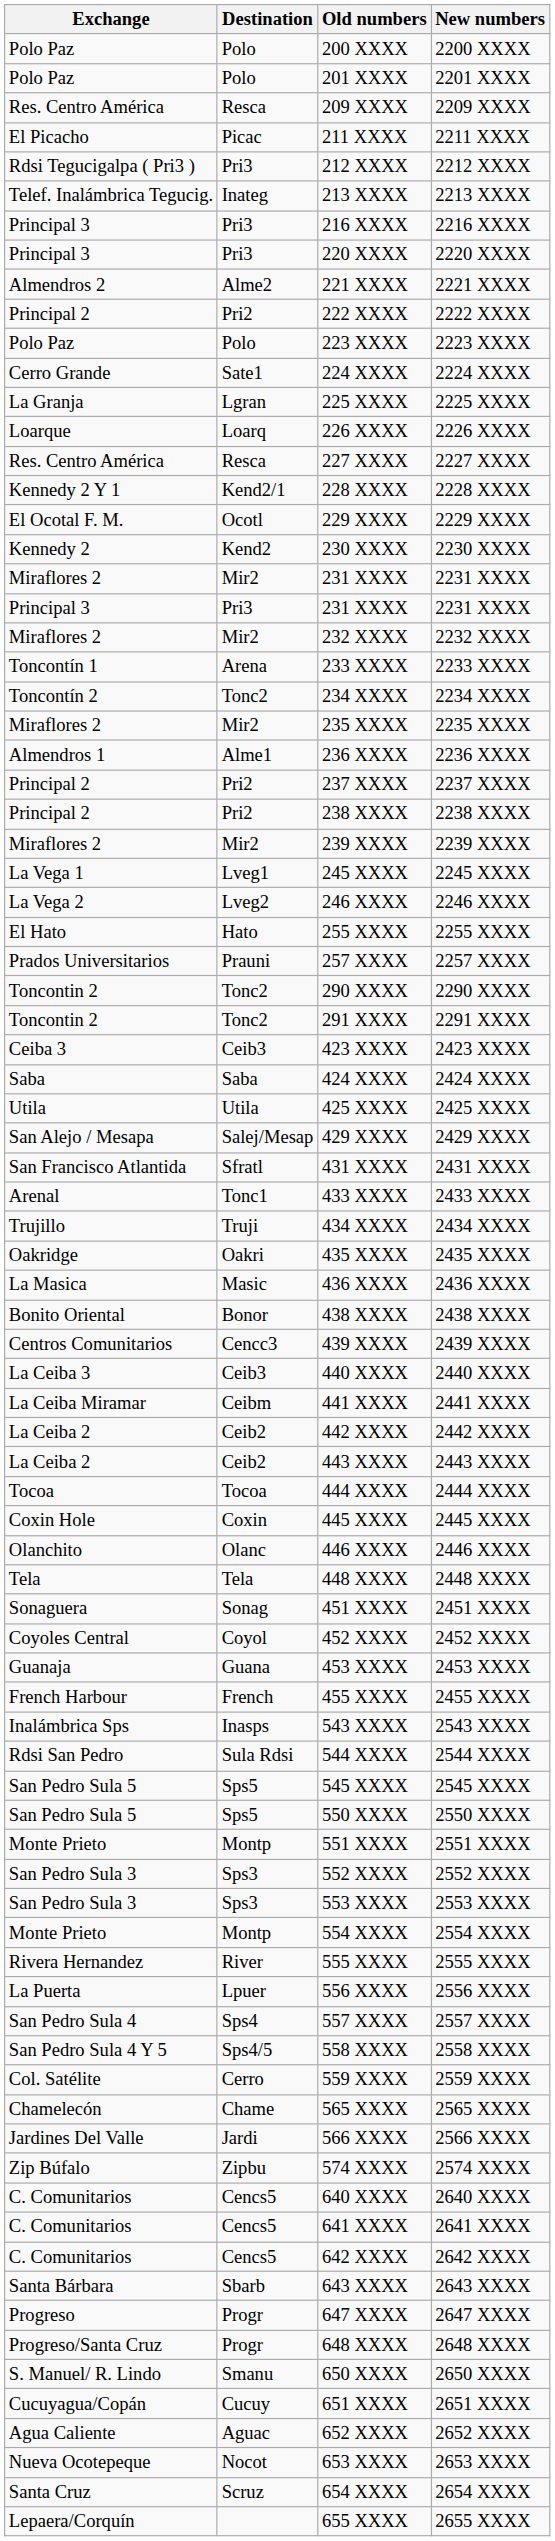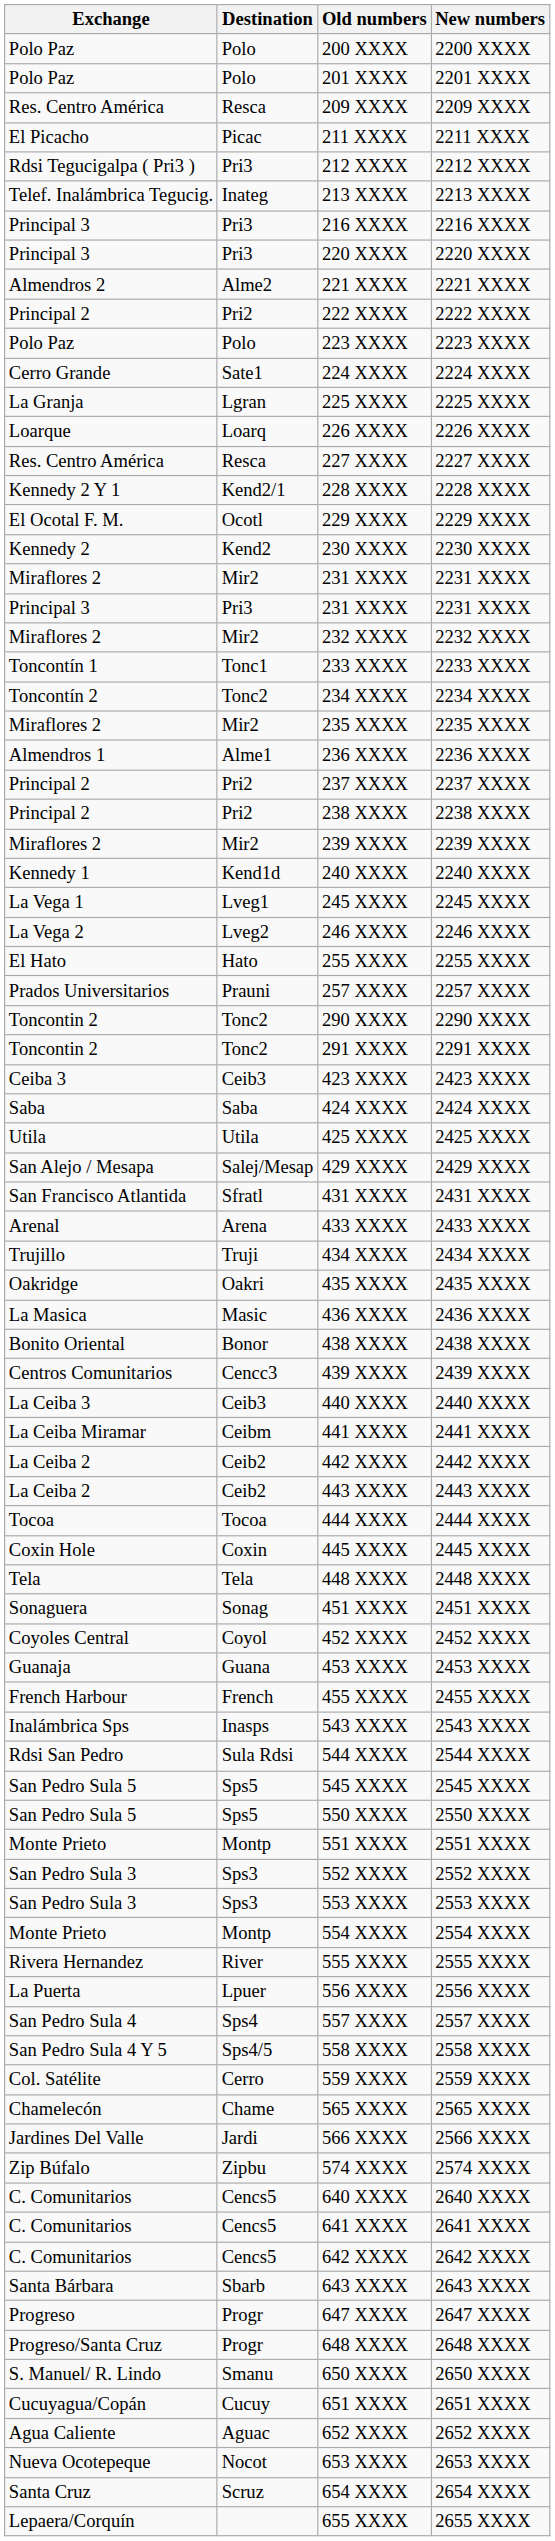233 XXXX | Destination: Arena -> Tonc1
+ row: Kennedy 1 | Kend1d | 240 XXXX | 2240 XXXX
433 XXXX | Destination: Tonc1 -> Arena
- row: Olanchito | Olanc | 446 XXXX | 2446 XXXX
